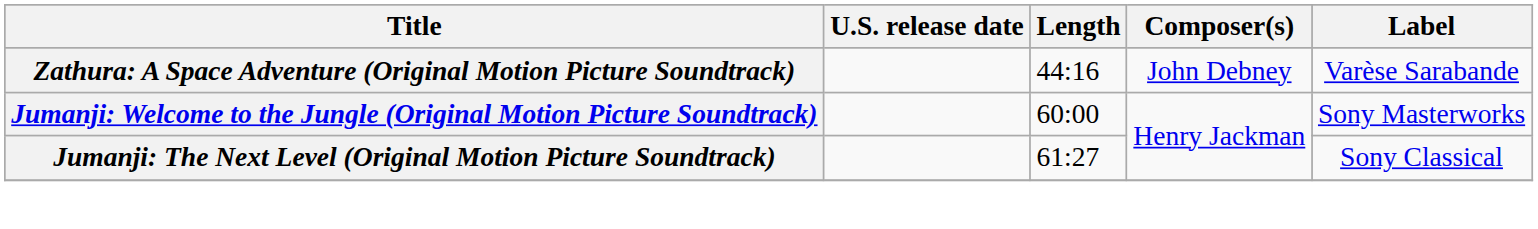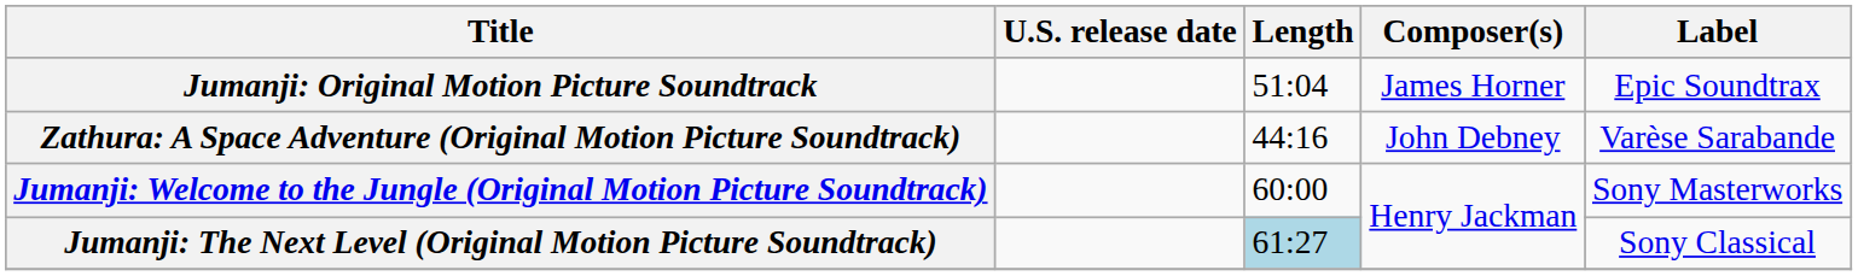+ row: Jumanji: Original Motion Picture Soundtrack | 51:04 | James Horner | Epic Soundtrax
Jumanji: The Next Level (Original Motion Picture Soundtrack) | Length: no background -> lightblue background
